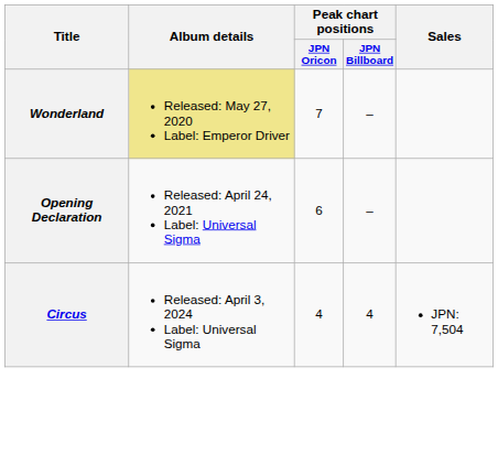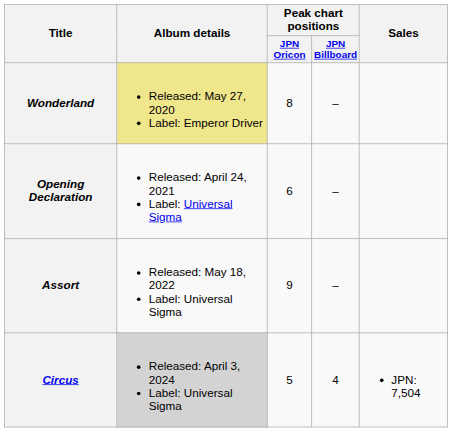Wonderland | Peak chart positions / JPN Oricon: 7 -> 8
+ row: Assort | Released: May 18, 2022 Label: Universal Sigma | 9 | –
Circus | Album details: no background -> lightgrey background
Circus | Peak chart positions / JPN Oricon: 4 -> 5
